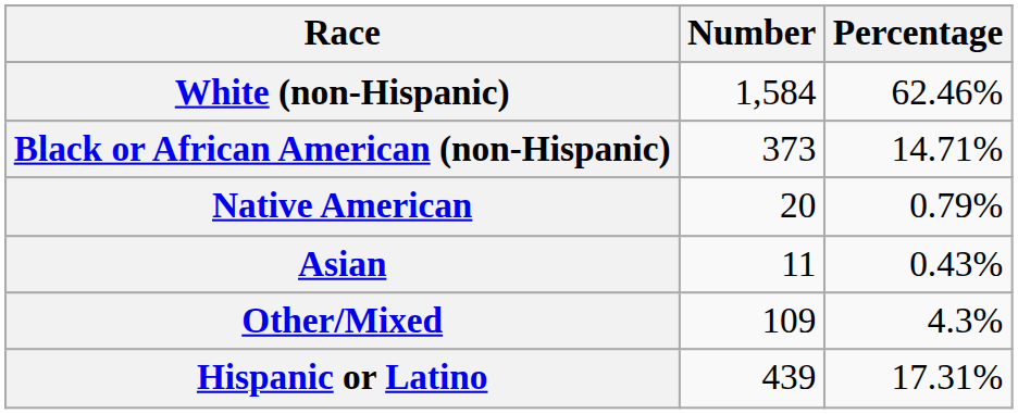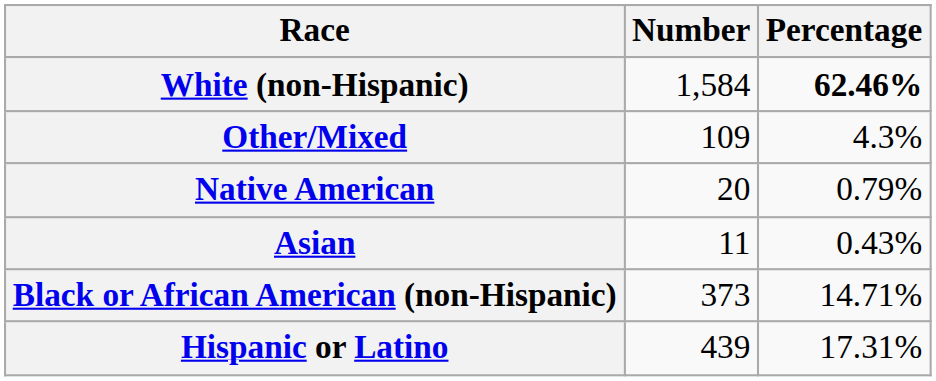White (non-Hispanic) | Percentage: normal -> bold
rows swapped: Black or African American (non-Hispanic) <-> Other/Mixed
